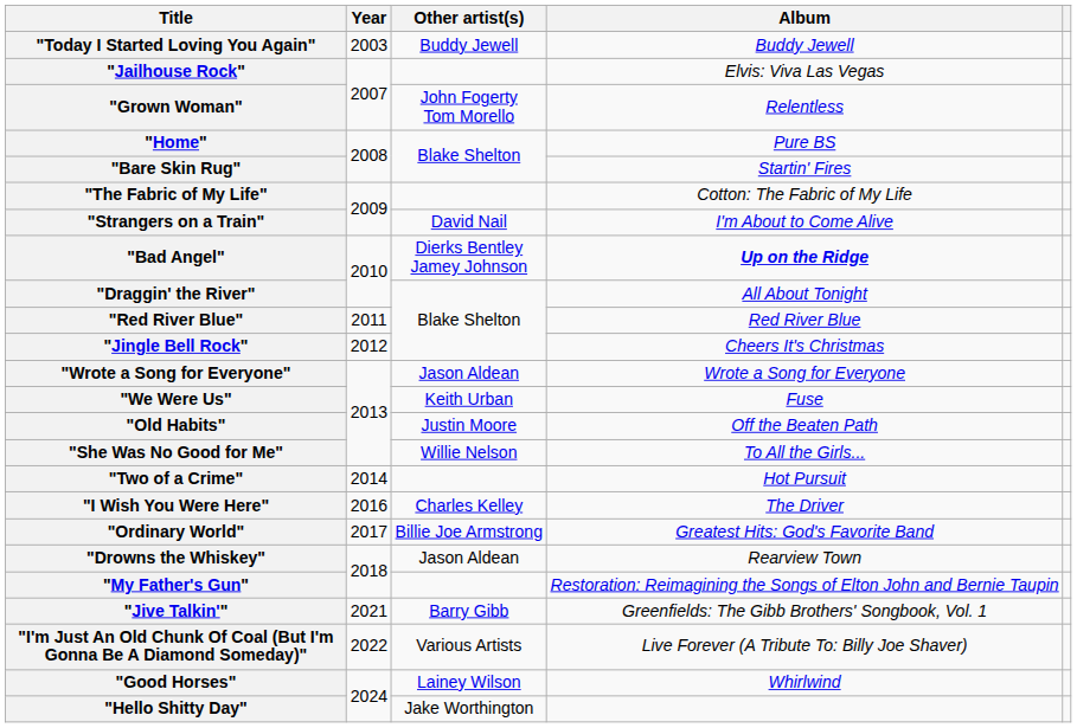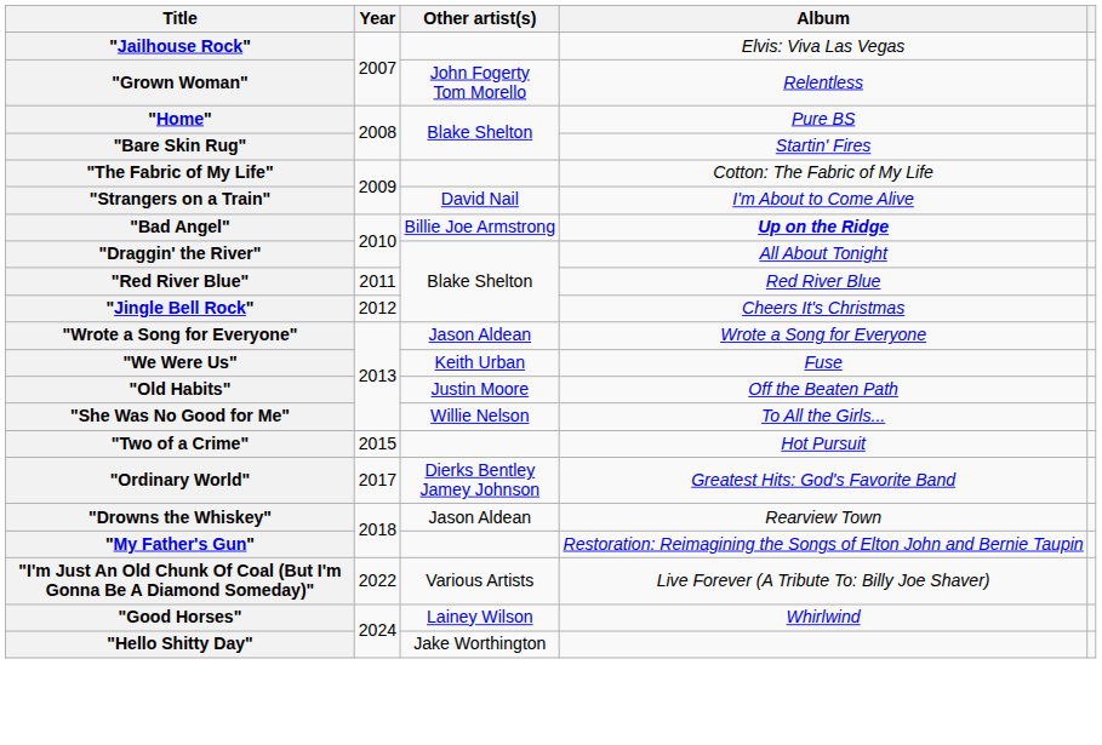- row: "Today I Started Loving You Again" | 2003 | Buddy Jewell | Buddy Jewell
"Bad Angel" | Other artist(s): Dierks Bentley Jamey Johnson -> Billie Joe Armstrong
"Two of a Crime" | Year: 2014 -> 2015
- row: "I Wish You Were Here" | 2016 | Charles Kelley | The Driver
"Ordinary World" | Other artist(s): Billie Joe Armstrong -> Dierks Bentley Jamey Johnson
- row: "Jive Talkin'" | 2021 | Barry Gibb | Greenfields: The Gibb Brothers' Songbook, Vol. 1
